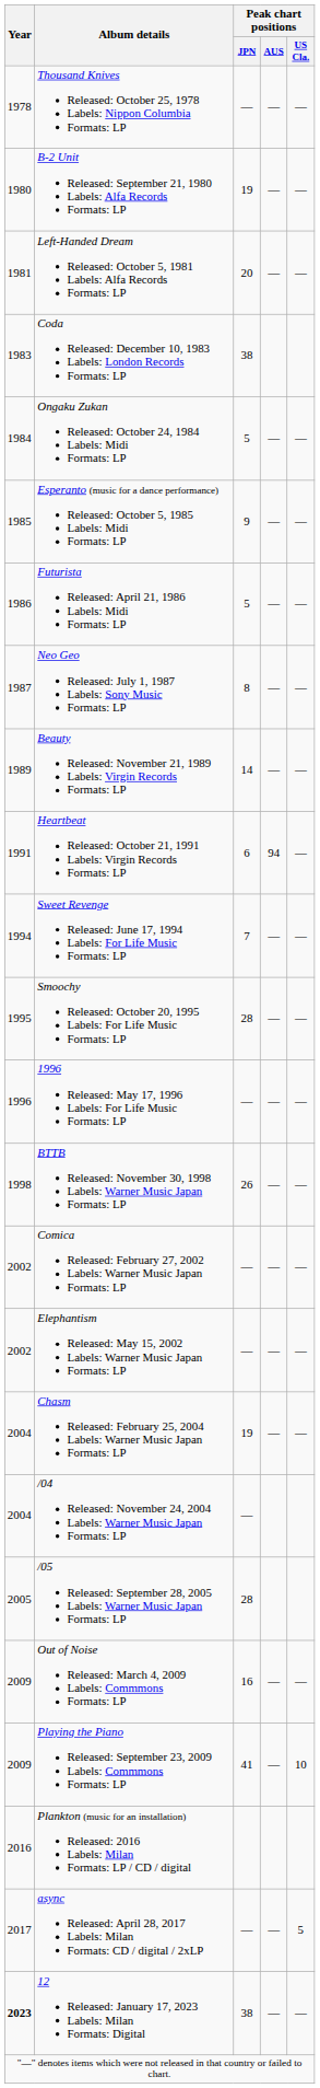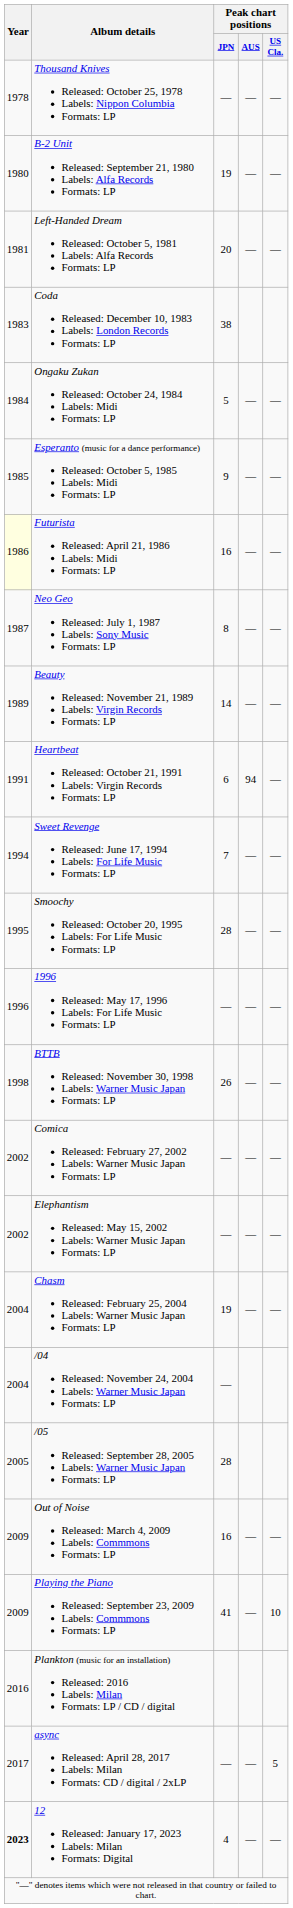Futurista Released: April 21, 1986 Labels: Midi Formats: LP | Year: no background -> lightyellow background
Futurista Released: April 21, 1986 Labels: Midi Formats: LP | Peak chart positions / JPN: 5 -> 16
12 Released: January 17, 2023 Labels: Milan Formats: Digital | Peak chart positions / JPN: 38 -> 4
